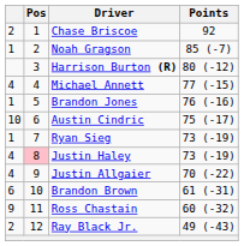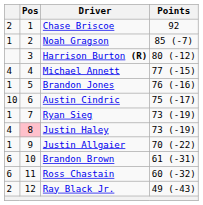Justin Allgaier | column 1: 4 -> 1
Ross Chastain | column 1: 9 -> 6
